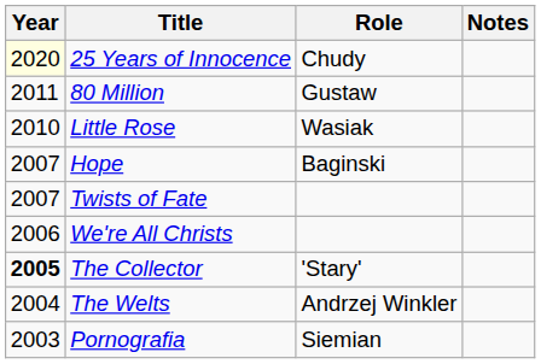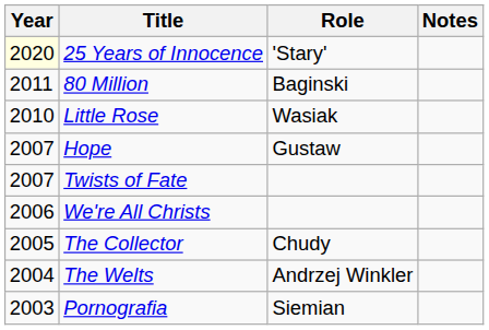25 Years of Innocence | Role: Chudy -> 'Stary'
80 Million | Role: Gustaw -> Baginski
Hope | Role: Baginski -> Gustaw
The Collector | Year: bold -> normal
The Collector | Role: 'Stary' -> Chudy
